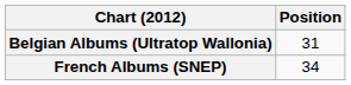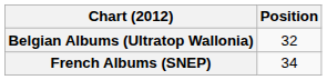Belgian Albums (Ultratop Wallonia) | Position: 31 -> 32
